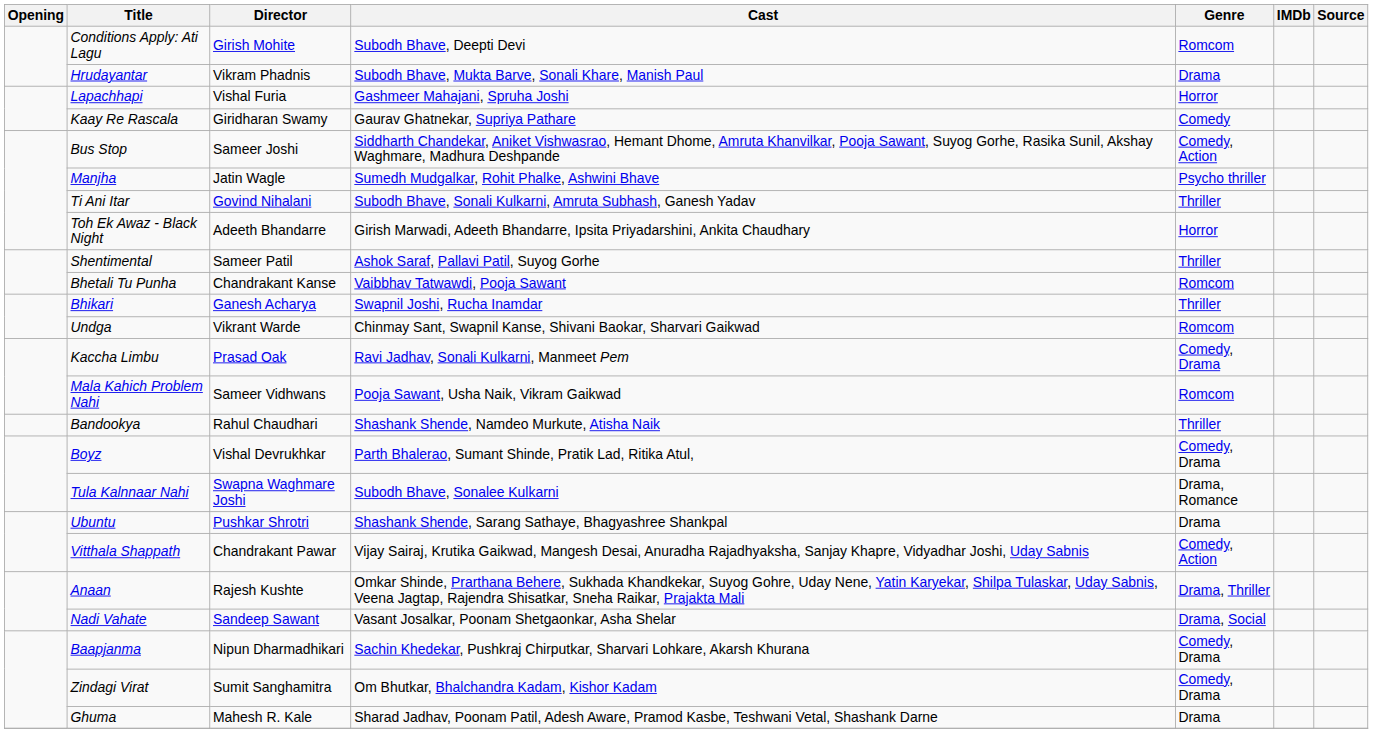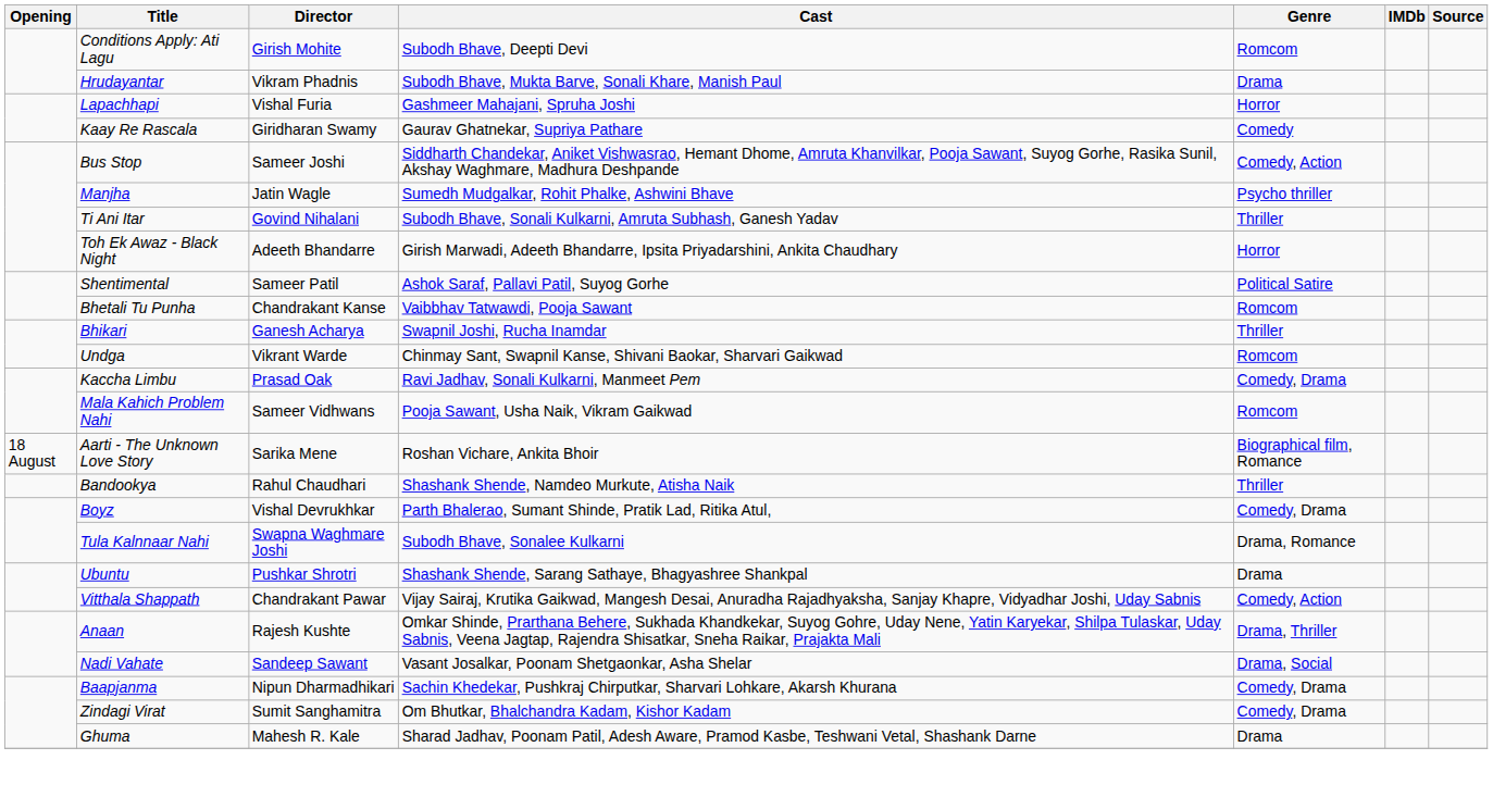Shentimental | Genre: Thriller -> Political Satire
+ row: 18 August | Aarti - The Unknown Love Story | Sarika Mene | Roshan Vichare, Ankita Bhoir | Biographical film, Romance
